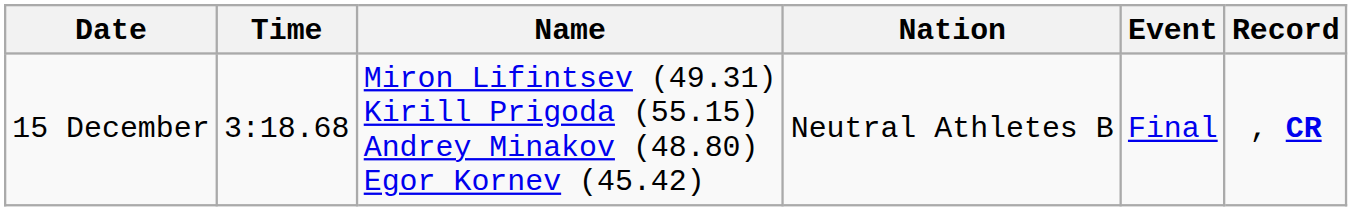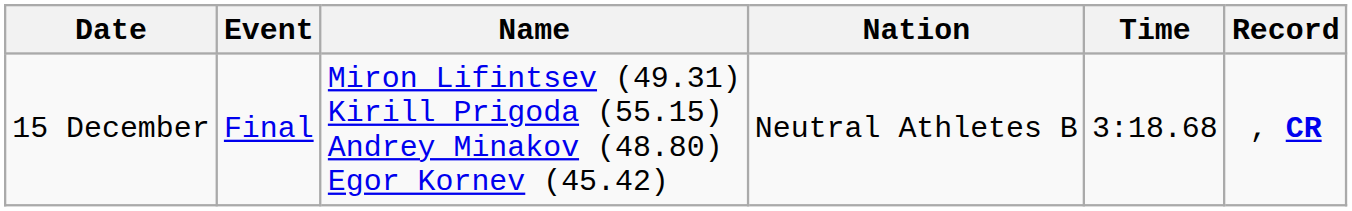columns swapped: Event <-> Time
